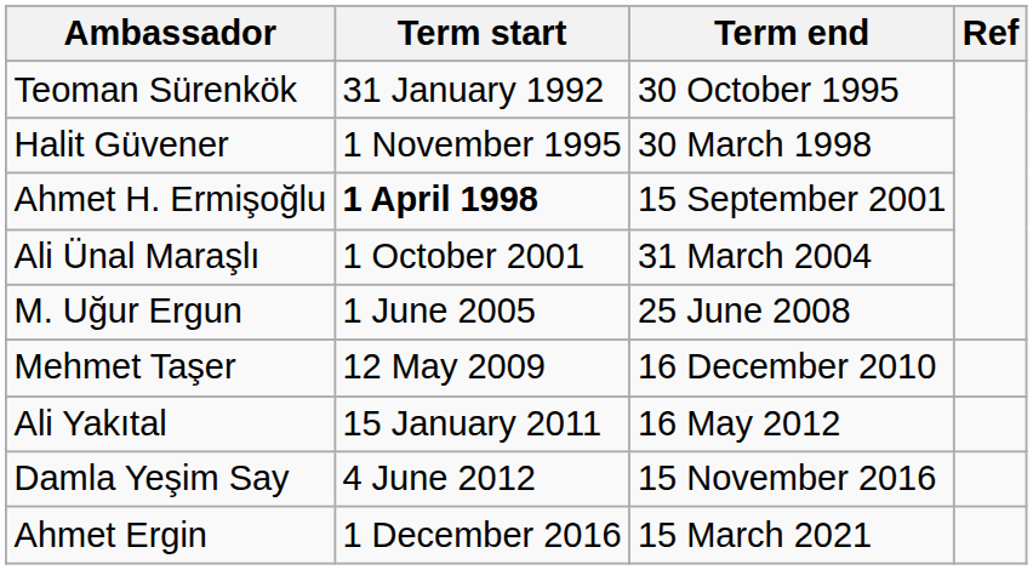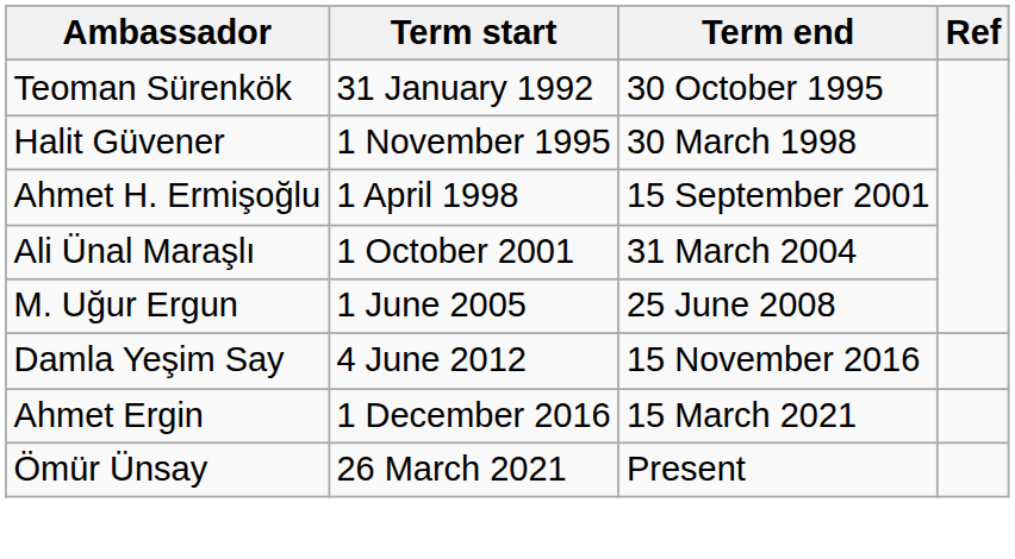Ahmet H. Ermişoğlu | Term start: bold -> normal
- row: Mehmet Taşer | 12 May 2009 | 16 December 2010
- row: Ali Yakıtal | 15 January 2011 | 16 May 2012
+ row: Ömür Ünsay | 26 March 2021 | Present
